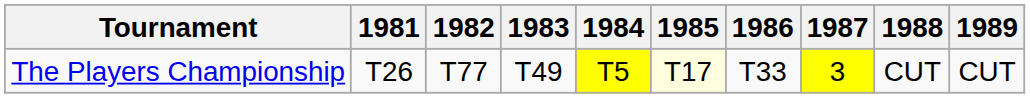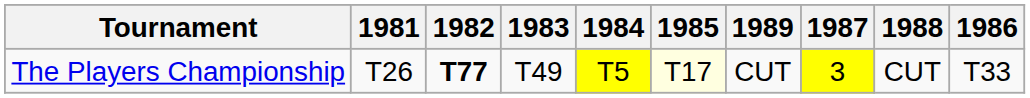columns swapped: 1986 <-> 1989
The Players Championship | 1982: normal -> bold
